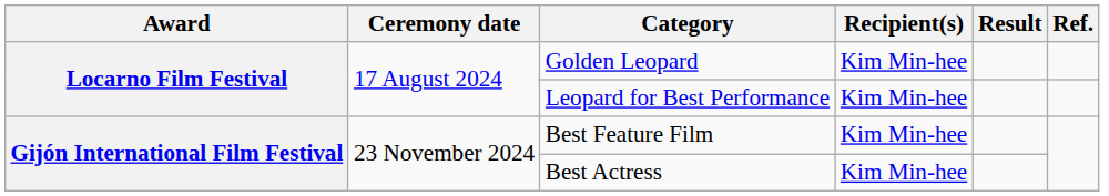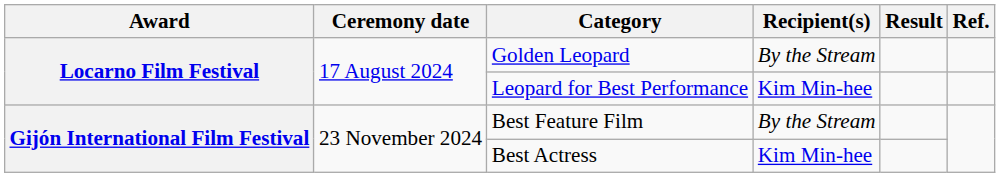Golden Leopard | Recipient(s): Kim Min-hee -> By the Stream
Best Feature Film | Recipient(s): Kim Min-hee -> By the Stream
